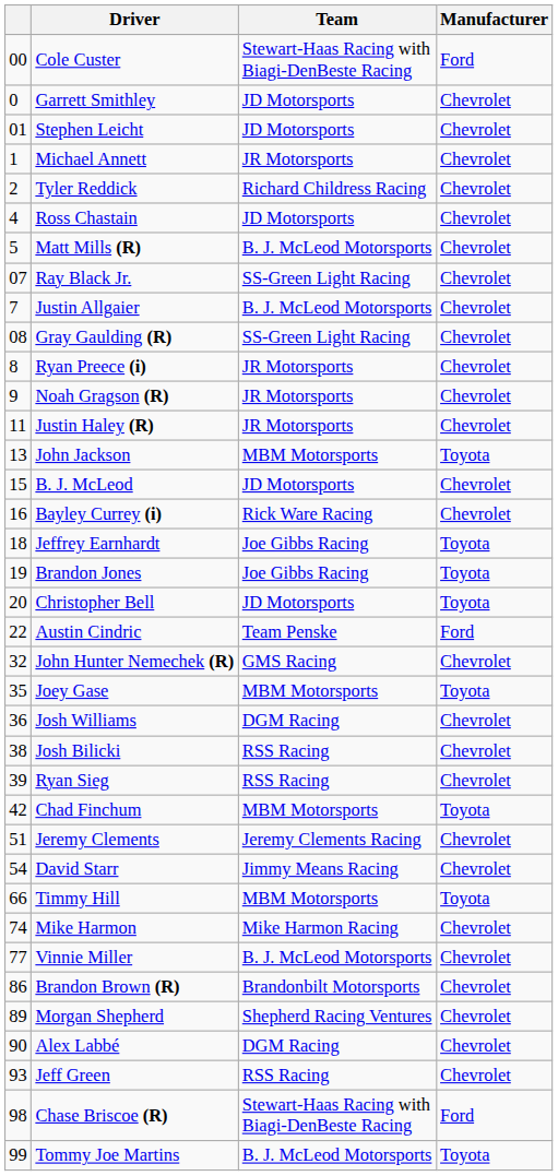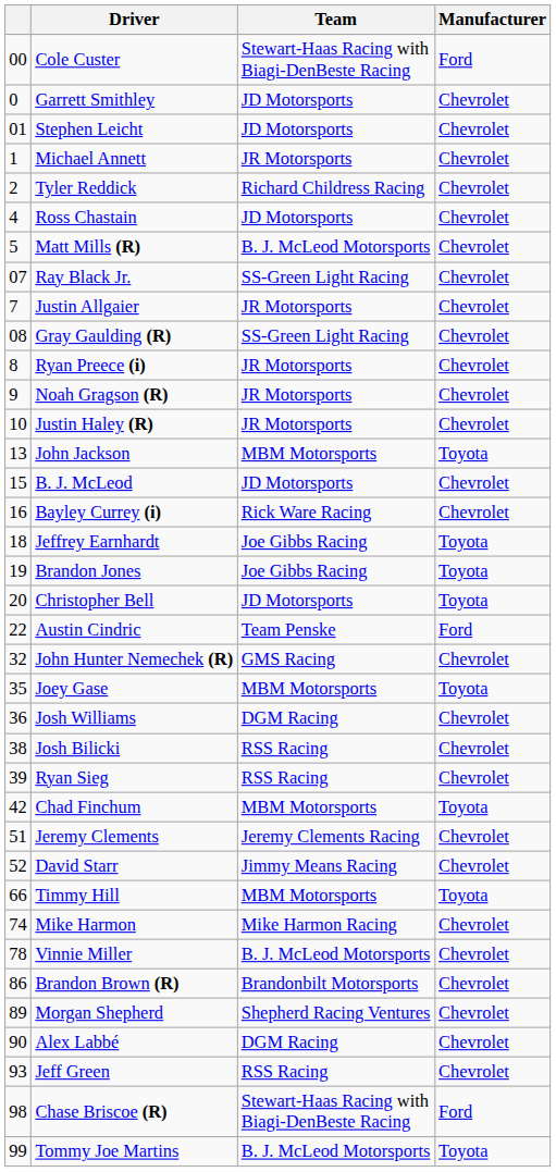Justin Allgaier | Team: B. J. McLeod Motorsports -> JR Motorsports
Justin Haley (R) | column 1: 11 -> 10
David Starr | column 1: 54 -> 52
Vinnie Miller | column 1: 77 -> 78
